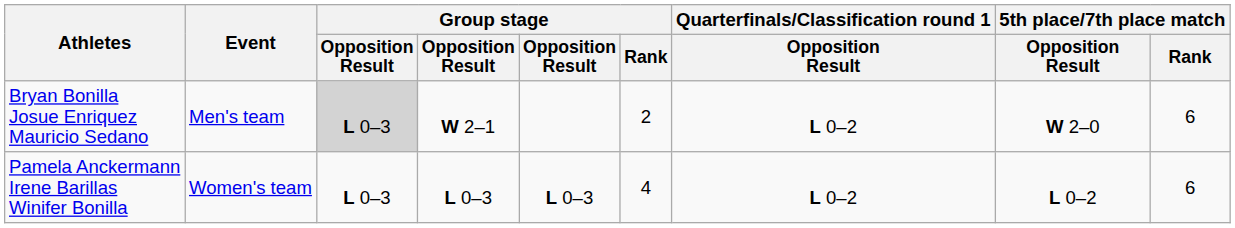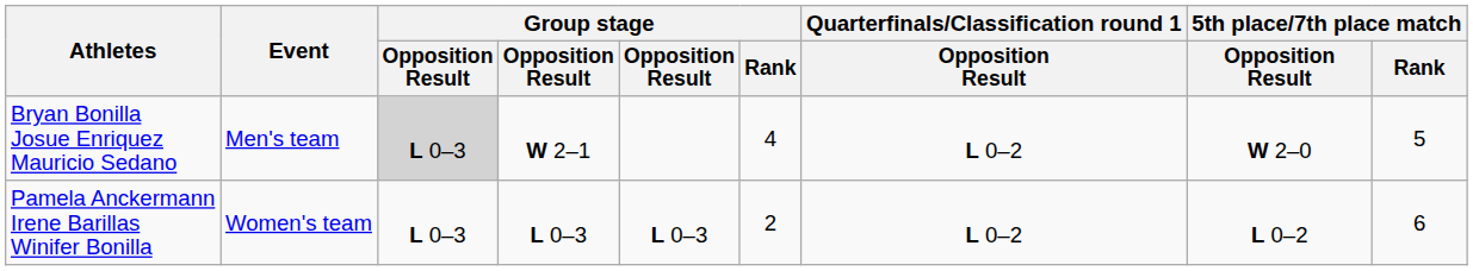Bryan Bonilla Josue Enriquez Mauricio Sedano | Group stage / Rank: 2 -> 4
Bryan Bonilla Josue Enriquez Mauricio Sedano | 5th place/7th place match / Rank: 6 -> 5
Pamela Anckermann Irene Barillas Winifer Bonilla | Group stage / Rank: 4 -> 2
